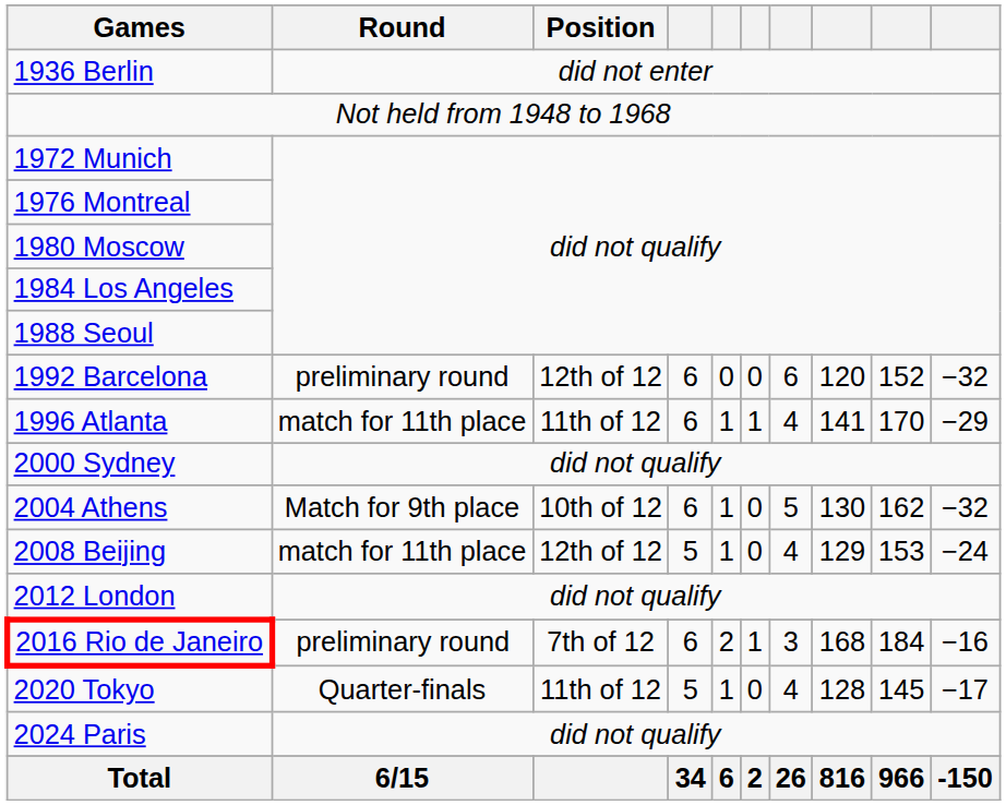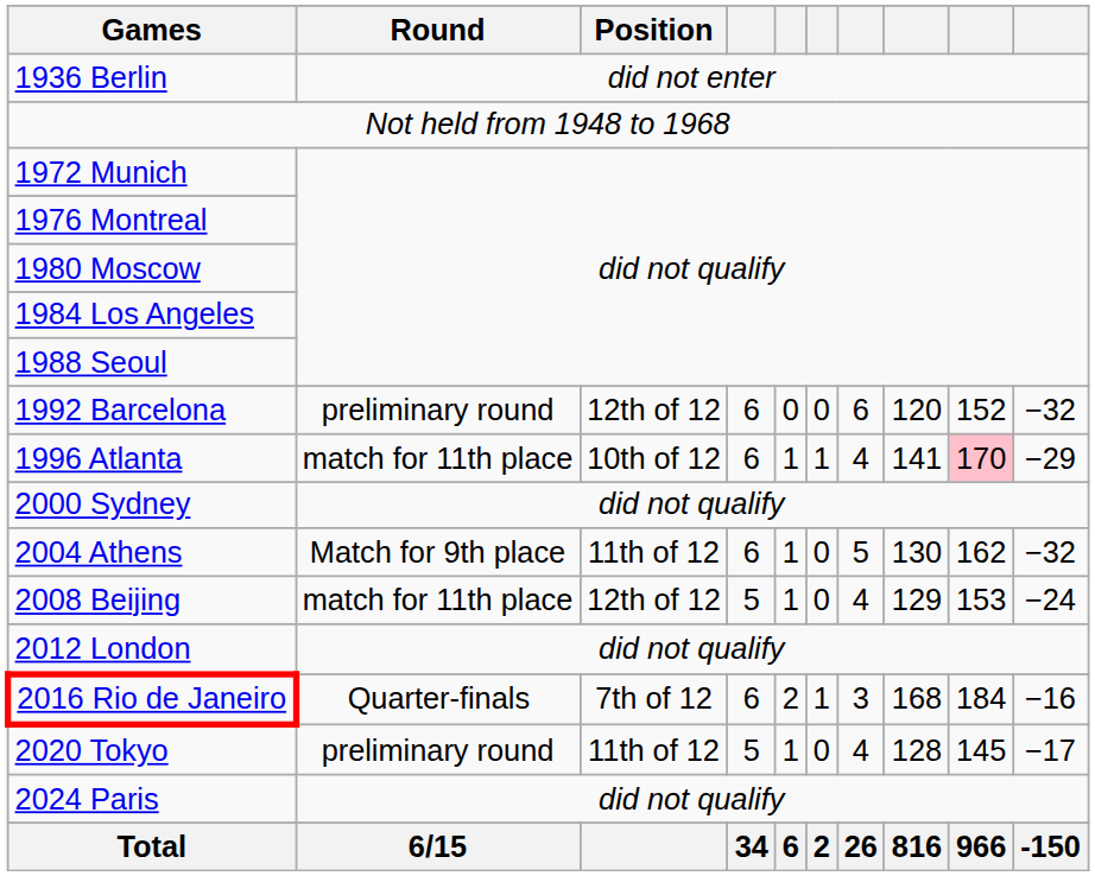1996 Atlanta | Position: 11th of 12 -> 10th of 12
1996 Atlanta | column 9: no background -> pink background
2004 Athens | Position: 10th of 12 -> 11th of 12
2016 Rio de Janeiro | Round: preliminary round -> Quarter-finals
2020 Tokyo | Round: Quarter-finals -> preliminary round
